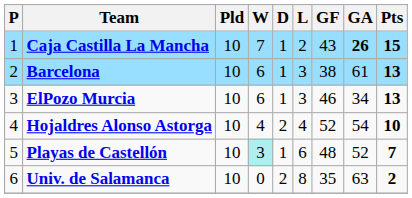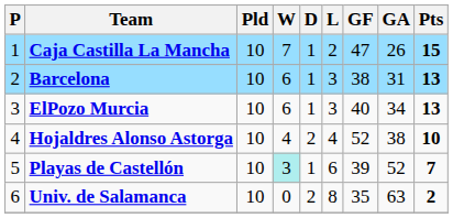Caja Castilla La Mancha | GF: 43 -> 47
Caja Castilla La Mancha | GA: bold -> normal
Barcelona | GA: 61 -> 31
ElPozo Murcia | GF: 46 -> 40
Hojaldres Alonso Astorga | GA: 54 -> 38
Playas de Castellón | GF: 48 -> 39
